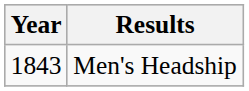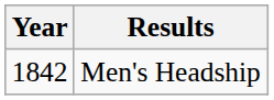Men's Headship | Year: 1843 -> 1842
